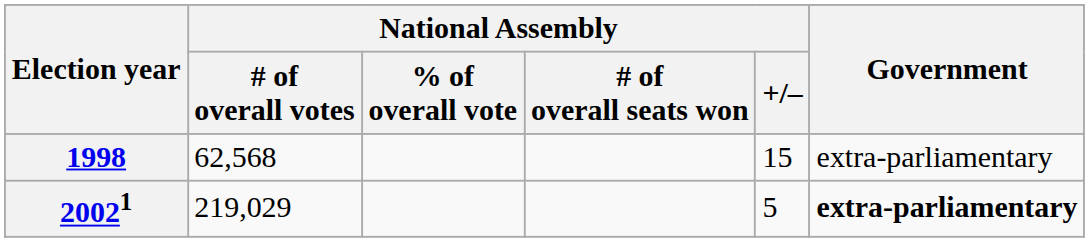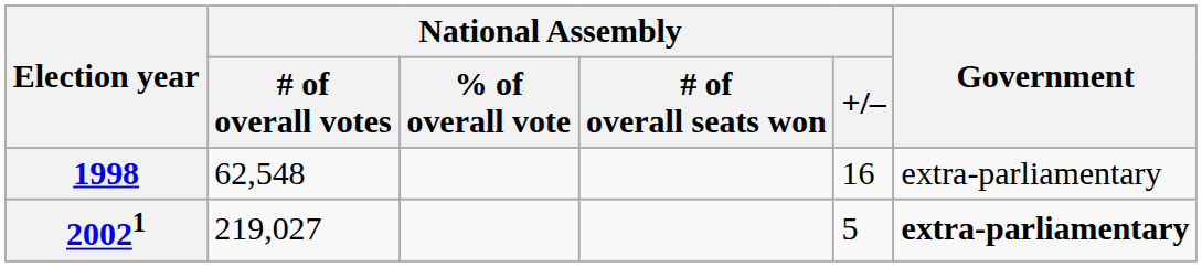1998 | National Assembly / # of overall votes: 62,568 -> 62,548
1998 | National Assembly / +/–: 15 -> 16
20021 | National Assembly / # of overall votes: 219,029 -> 219,027
